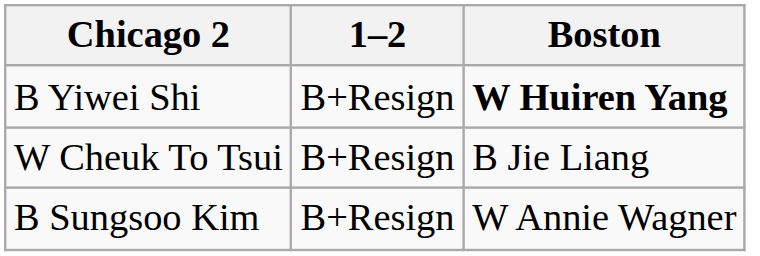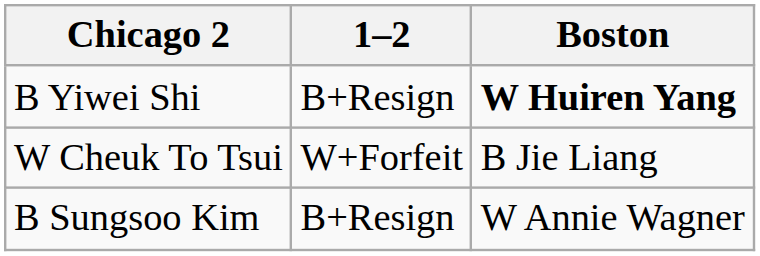W Cheuk To Tsui | 1–2: B+Resign -> W+Forfeit
